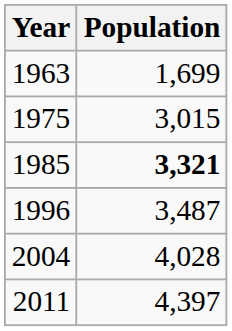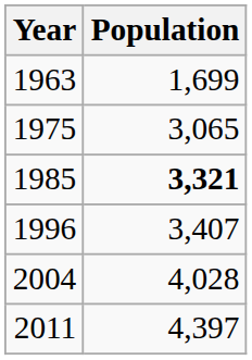1975 | Population: 3,015 -> 3,065
1996 | Population: 3,487 -> 3,407
